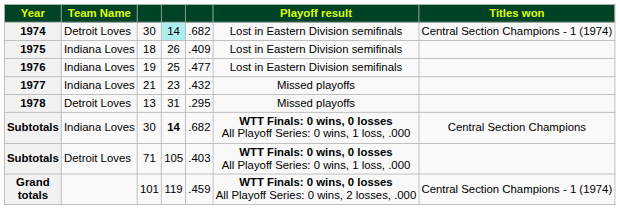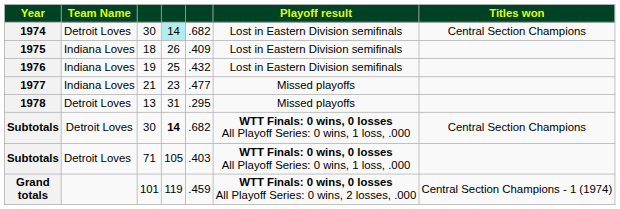1974 | Titles won: Central Section Champions - 1 (1974) -> Central Section Champions
1976 | column 5: .477 -> .432
1977 | column 5: .432 -> .477
Subtotals / 30 | Team Name: Indiana Loves -> Detroit Loves
